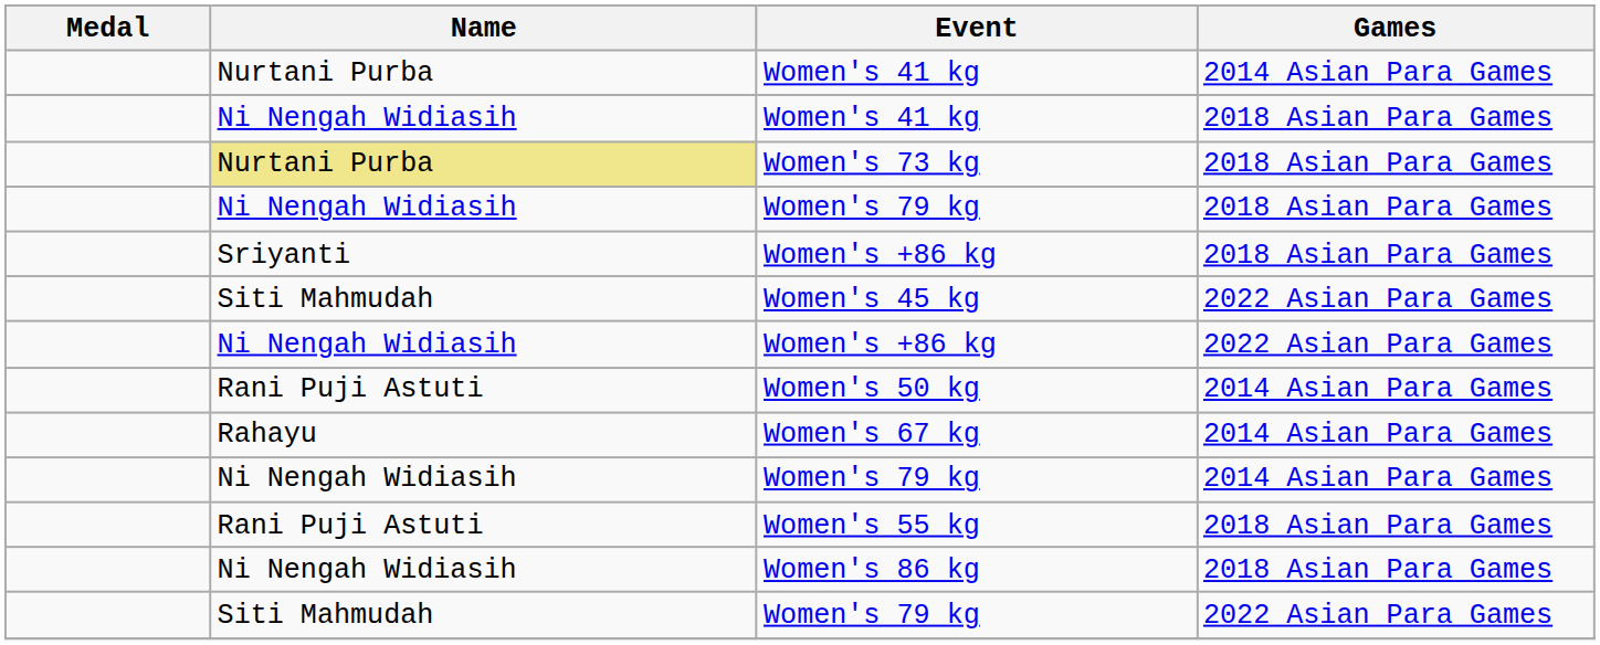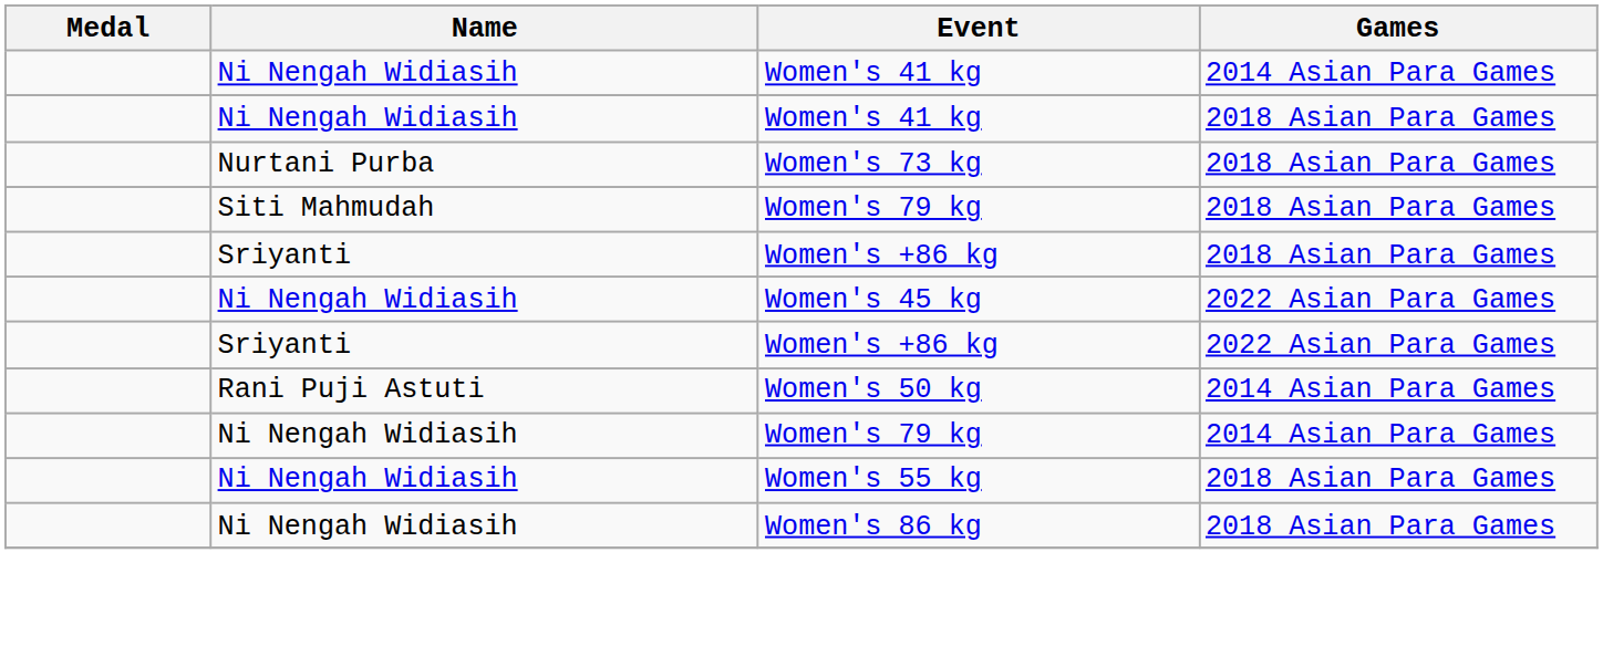Women's 41 kg / 2014 Asian Para Games | Name: Nurtani Purba -> Ni Nengah Widiasih
Women's 73 kg | Name: khaki background -> no background
Women's 79 kg / 2018 Asian Para Games | Name: Ni Nengah Widiasih -> Siti Mahmudah
Women's 45 kg | Name: Siti Mahmudah -> Ni Nengah Widiasih
Women's +86 kg / 2022 Asian Para Games | Name: Ni Nengah Widiasih -> Sriyanti
- row: Rahayu | Women's 67 kg | 2014 Asian Para Games
Women's 55 kg | Name: Rani Puji Astuti -> Ni Nengah Widiasih
- row: Siti Mahmudah | Women's 79 kg | 2022 Asian Para Games
